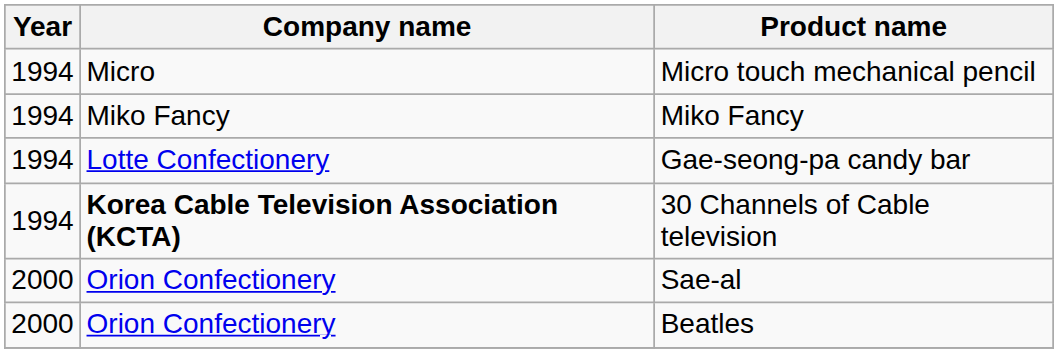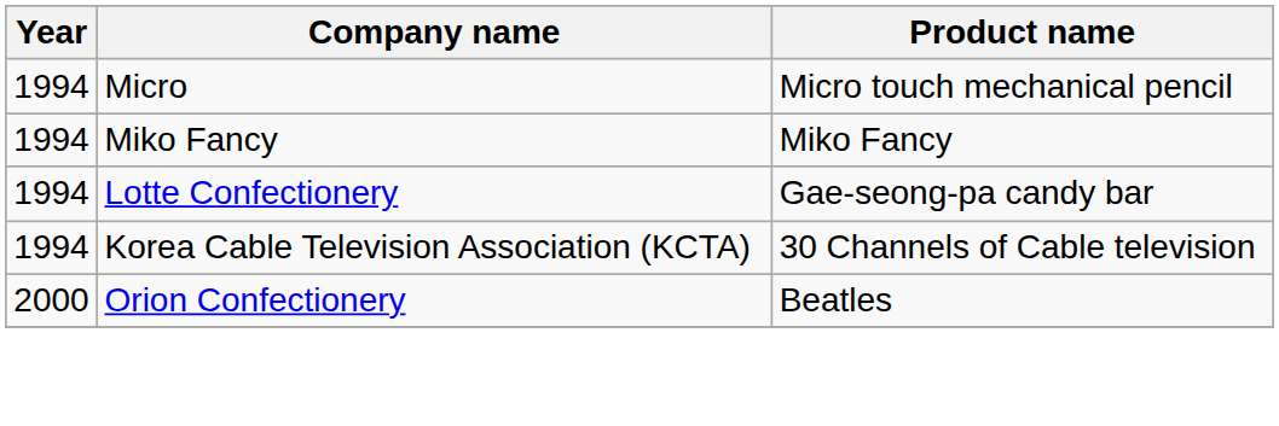30 Channels of Cable television | Company name: bold -> normal
- row: 2000 | Orion Confectionery | Sae-al
